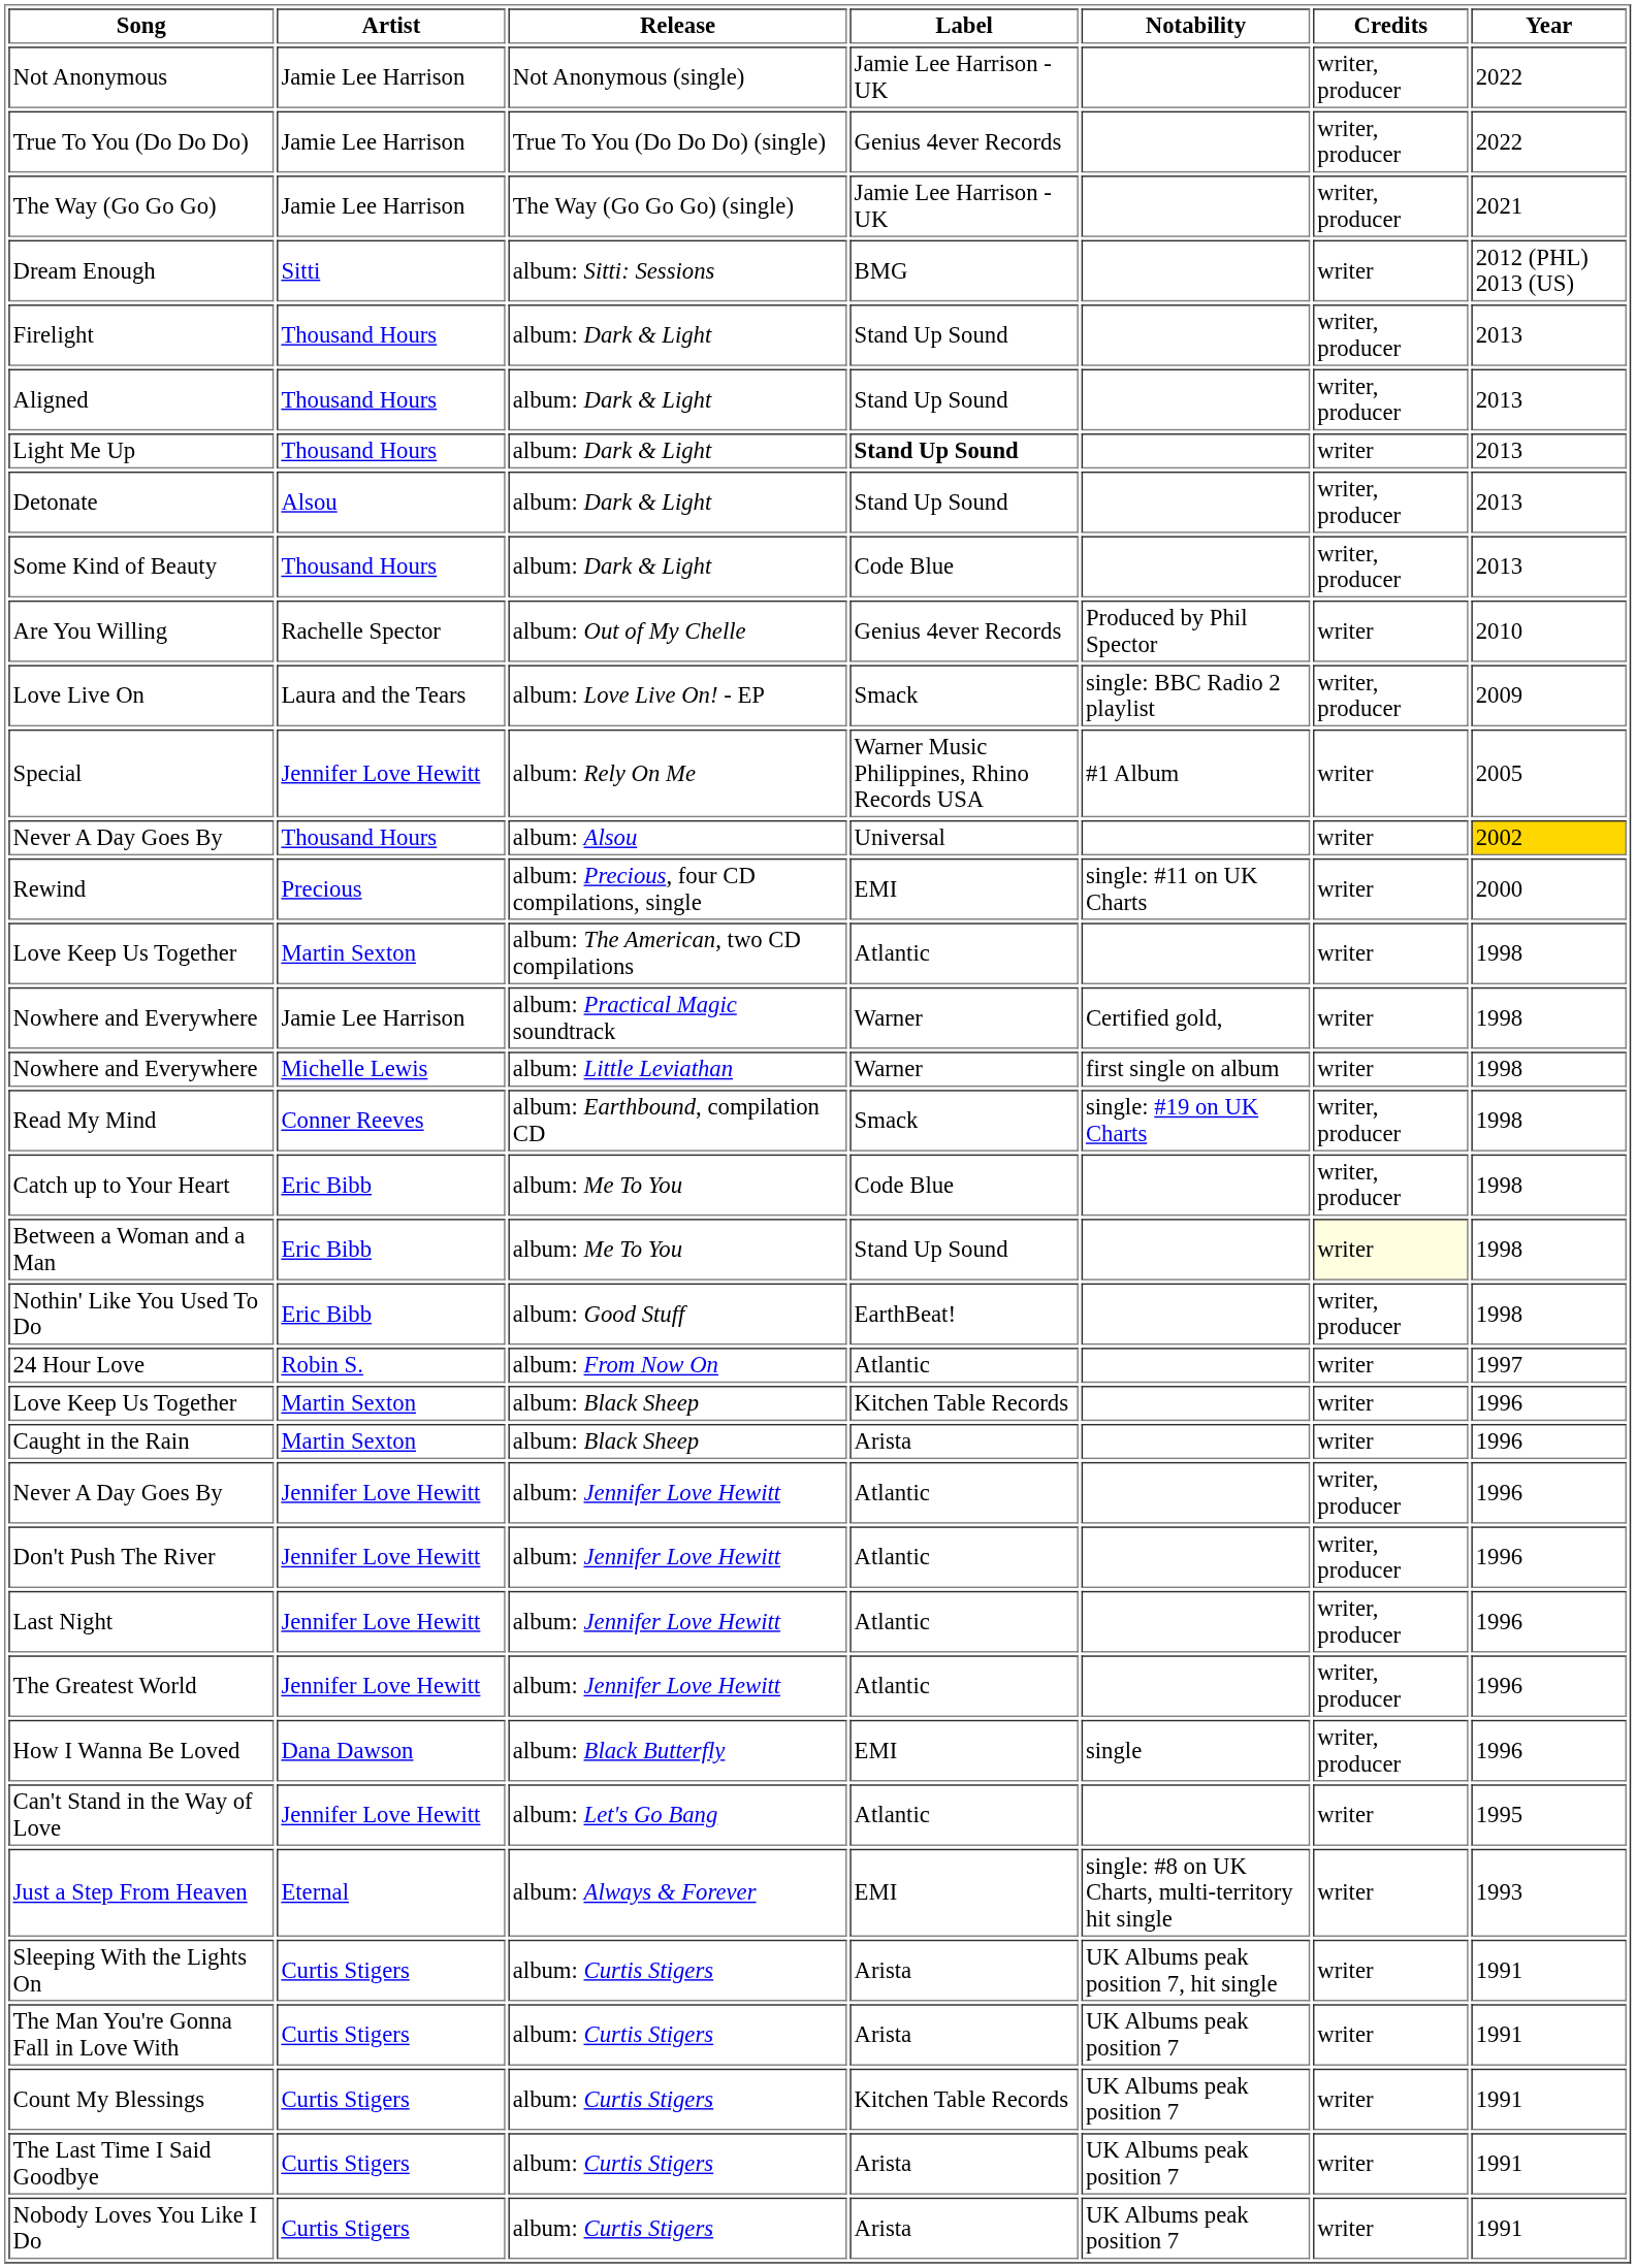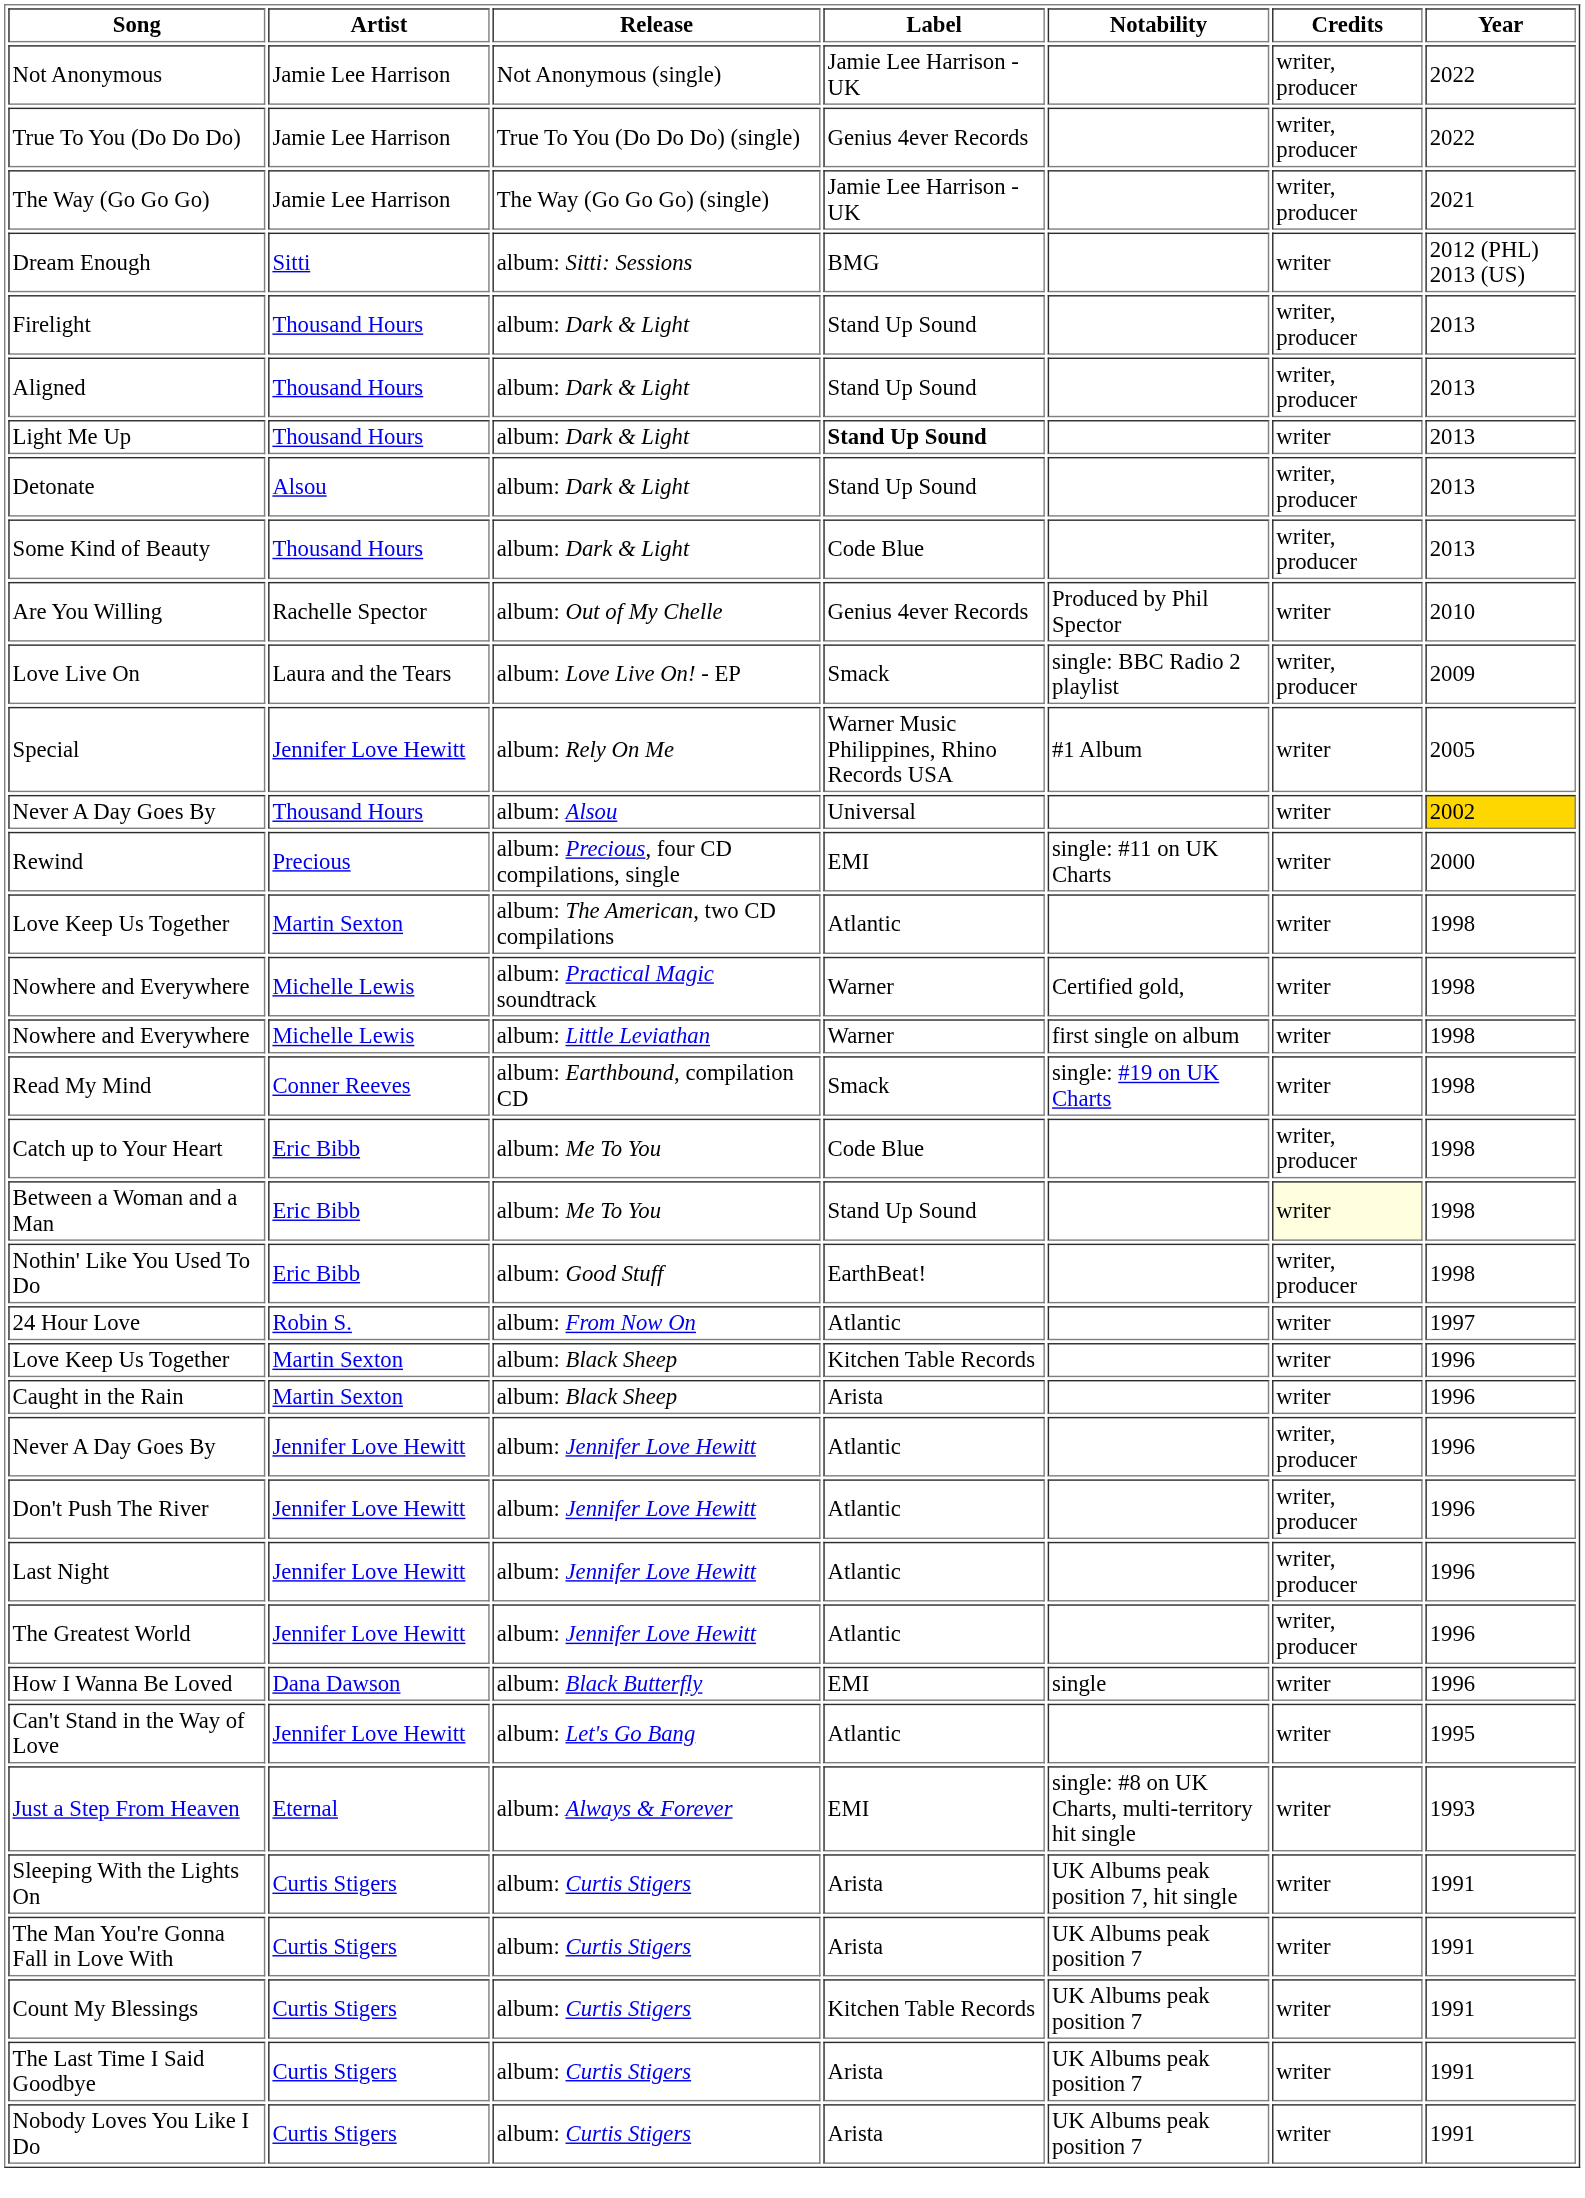Nowhere and Everywhere / album: Practical Magic soundtrack | Artist: Jamie Lee Harrison -> Michelle Lewis
Read My Mind | Credits: writer, producer -> writer
How I Wanna Be Loved | Credits: writer, producer -> writer
